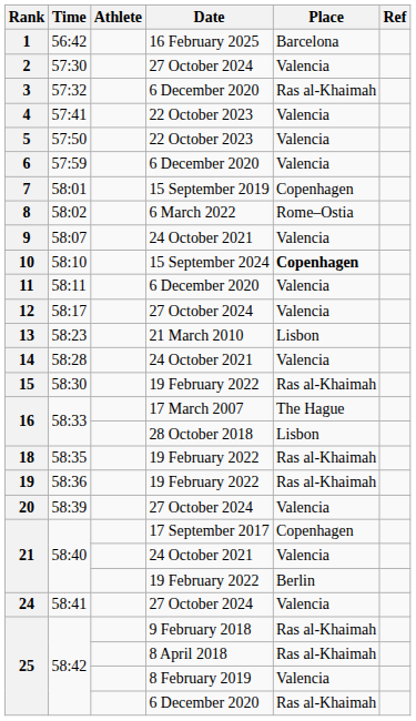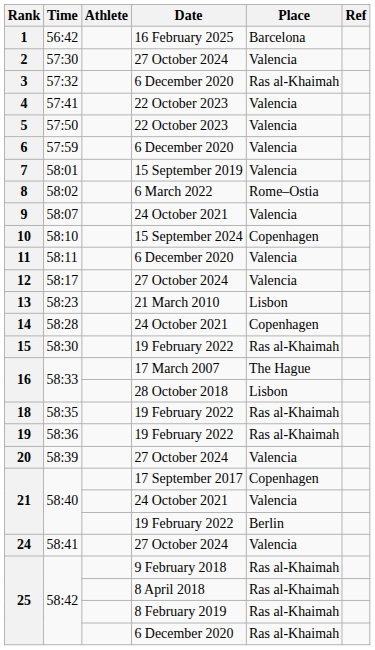7 | Place: Copenhagen -> Valencia
10 | Place: bold -> normal
14 | Place: Valencia -> Copenhagen
25 / 8 February 2019 | Place: Valencia -> Ras al-Khaimah
